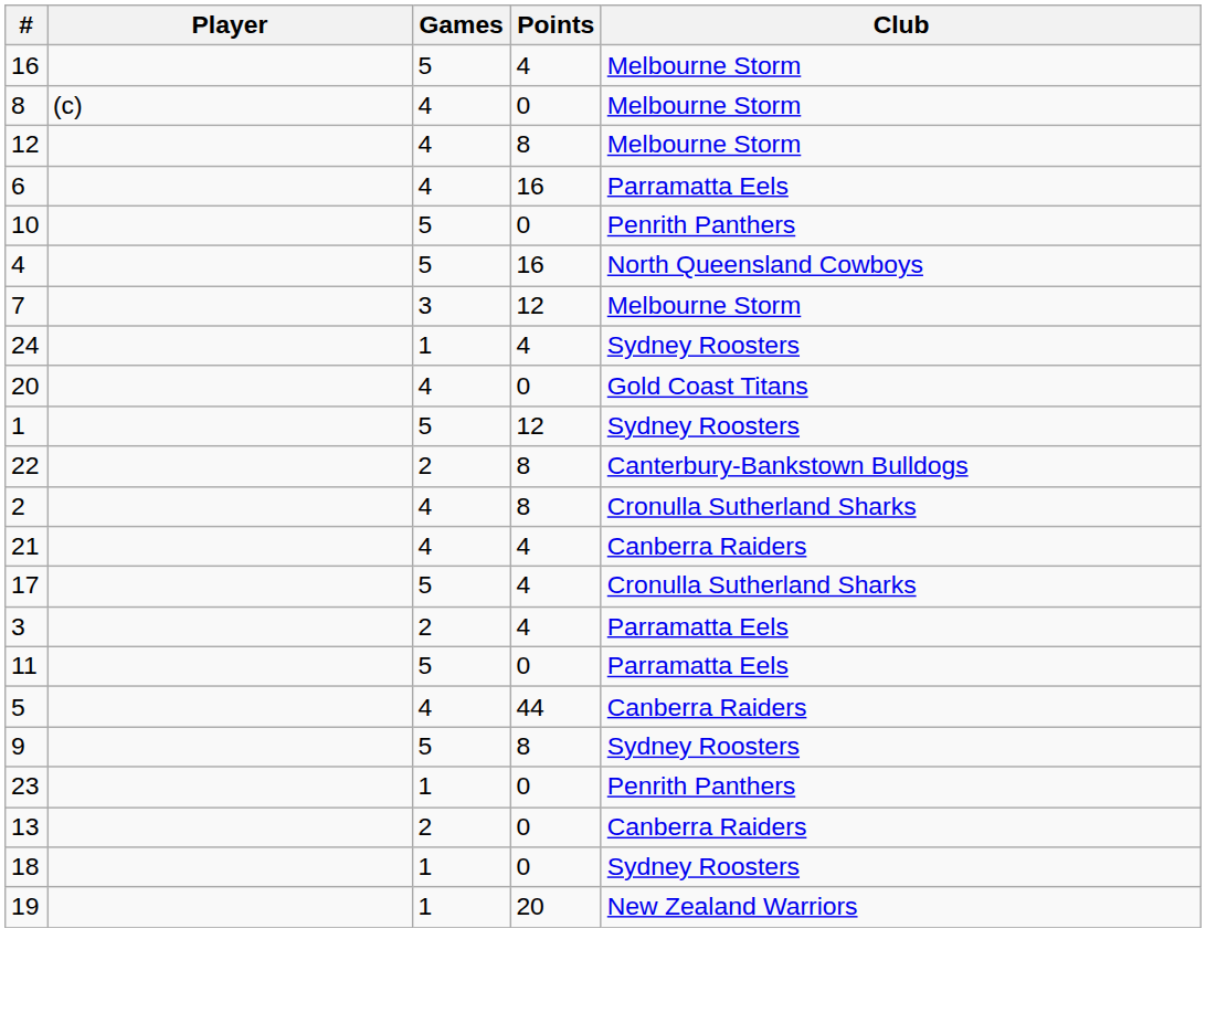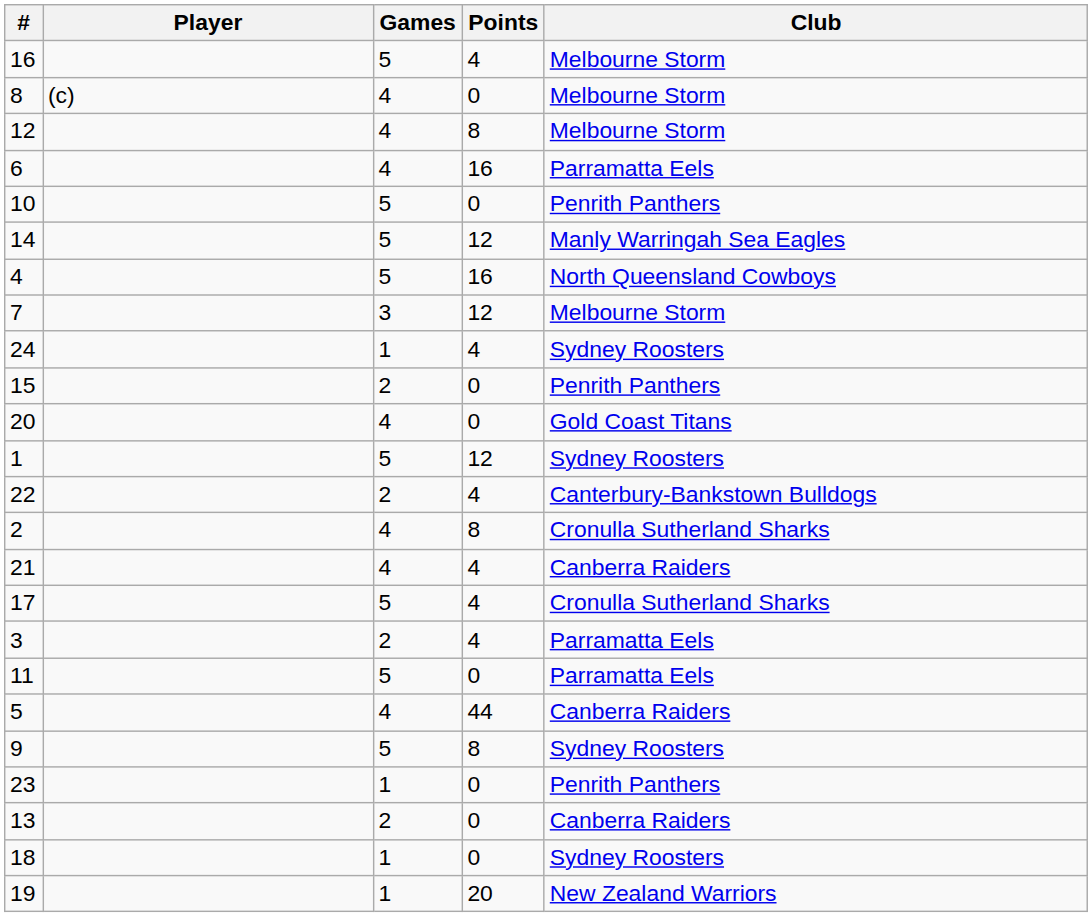+ row: 14 | 5 | 12 | Manly Warringah Sea Eagles
+ row: 15 | 2 | 0 | Penrith Panthers
22 | Points: 8 -> 4
